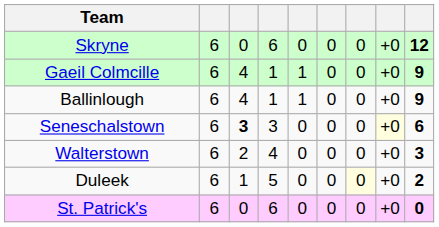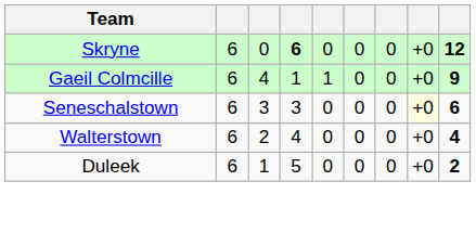Skryne | column 4: normal -> bold
- row: Ballinlough | 6 | 4 | 1 | 1 | 0 | 0 | +0 | 9
Seneschalstown | column 3: bold -> normal
Walterstown | column 9: 3 -> 4
Duleek | column 7: lightyellow background -> no background
- row: St. Patrick's | 6 | 0 | 6 | 0 | 0 | 0 | +0 | 0
